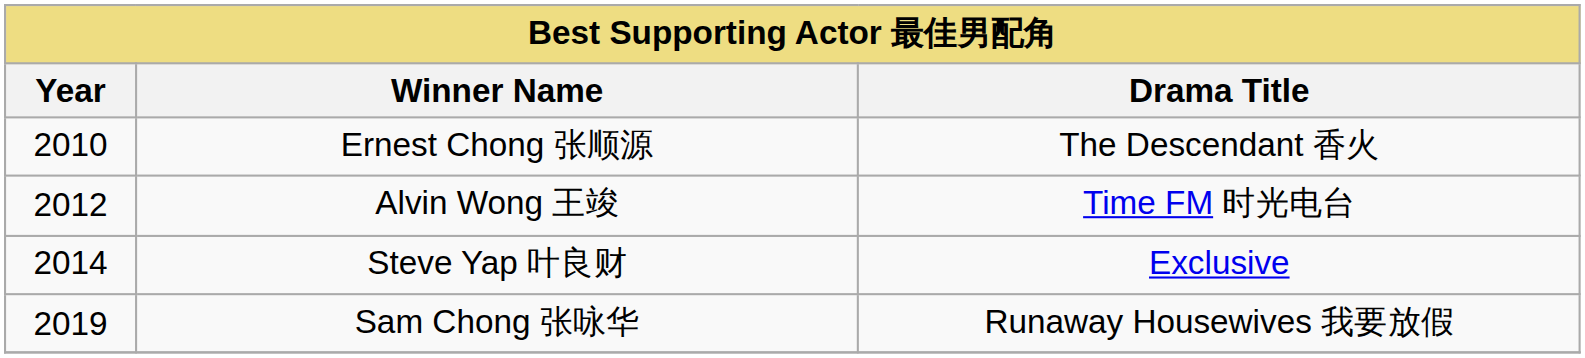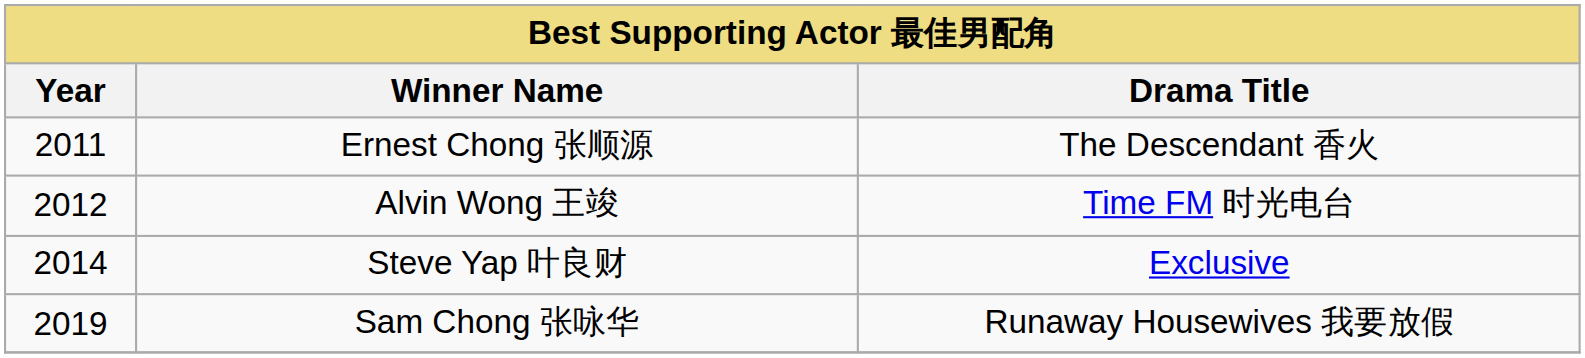Ernest Chong 张顺源 | Year: 2010 -> 2011
